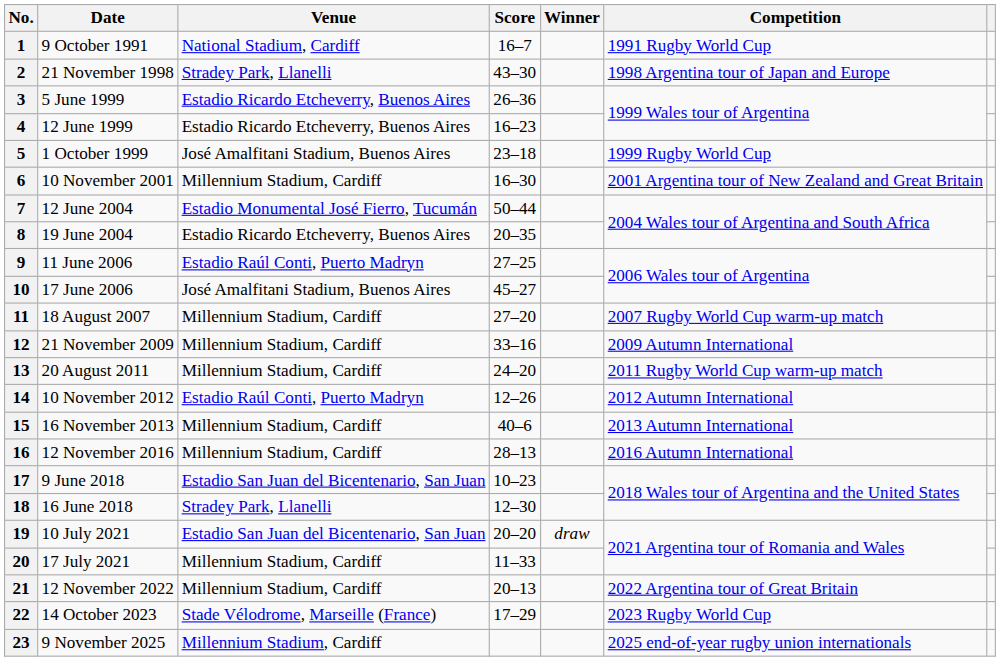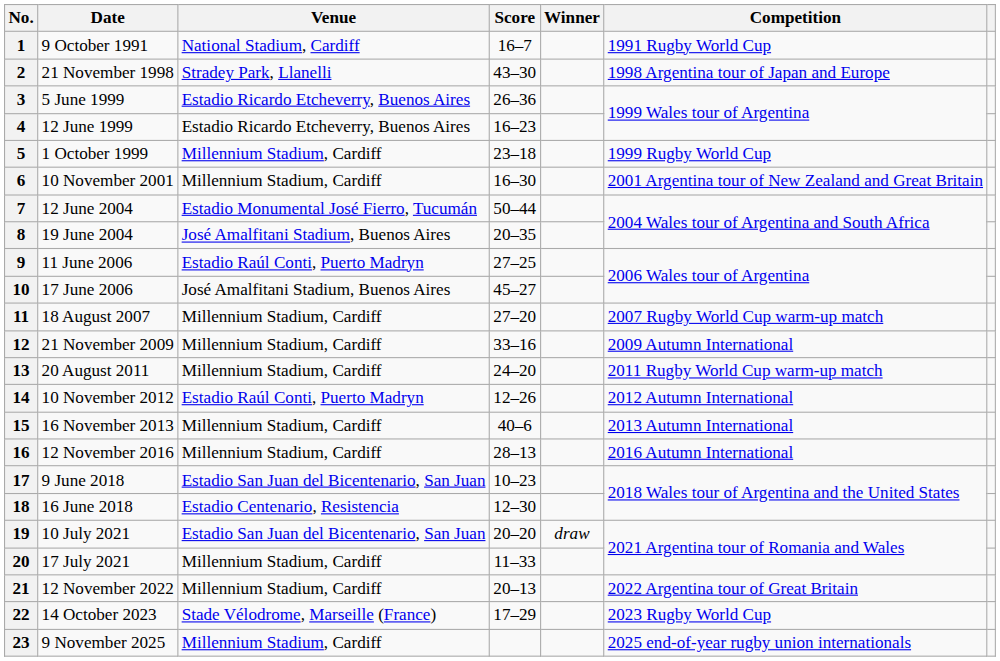5 | Venue: José Amalfitani Stadium, Buenos Aires -> Millennium Stadium, Cardiff
8 | Venue: Estadio Ricardo Etcheverry, Buenos Aires -> José Amalfitani Stadium, Buenos Aires
18 | Venue: Stradey Park, Llanelli -> Estadio Centenario, Resistencia
